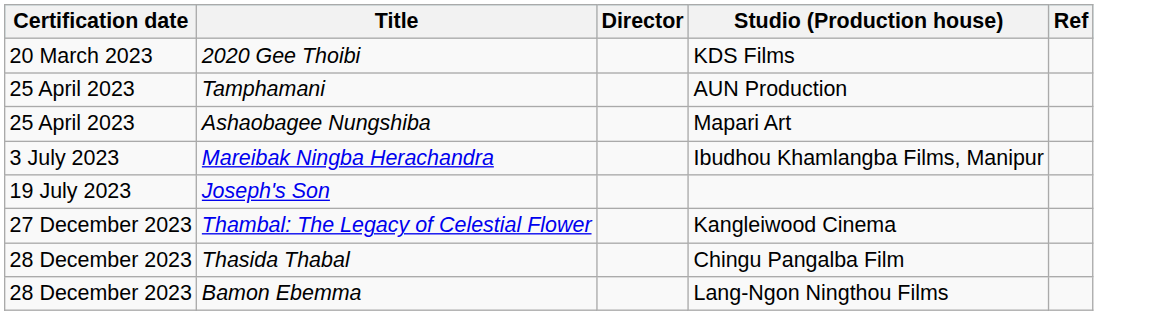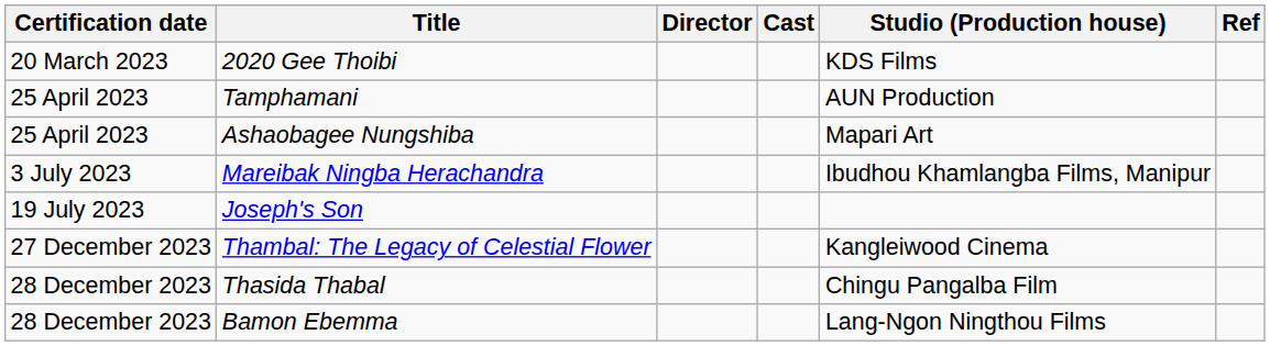+ column: Cast
